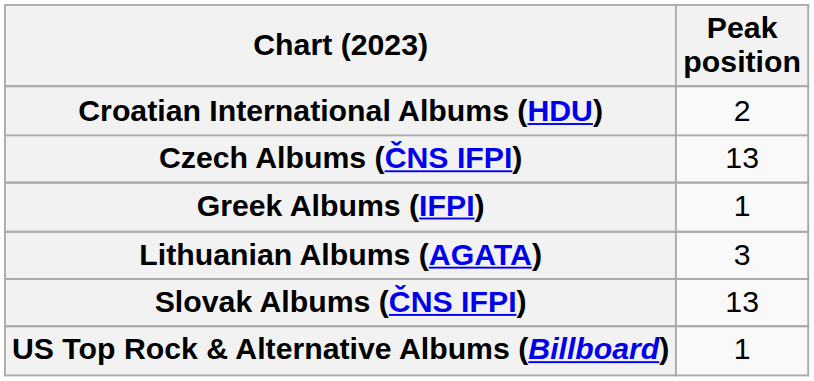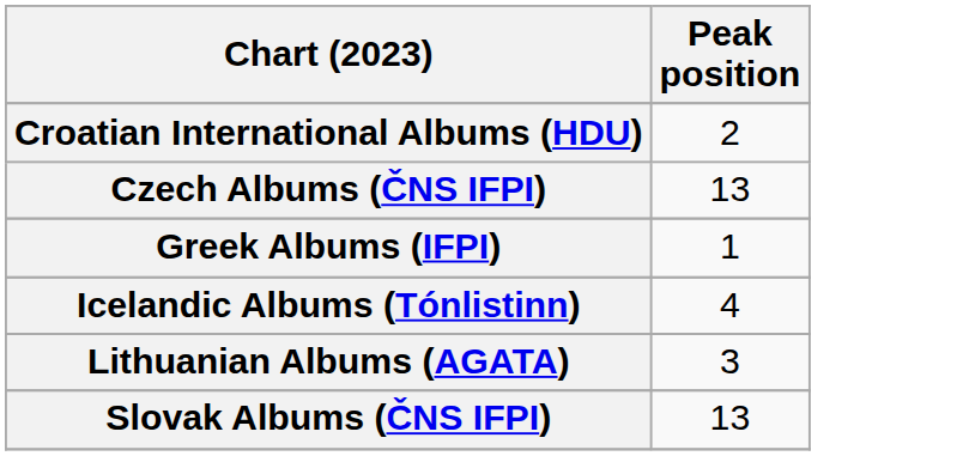+ row: Icelandic Albums (Tónlistinn) | 4
- row: US Top Rock & Alternative Albums (Billboard) | 1
